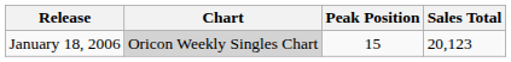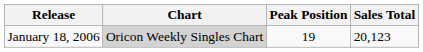January 18, 2006 | Peak Position: 15 -> 19
